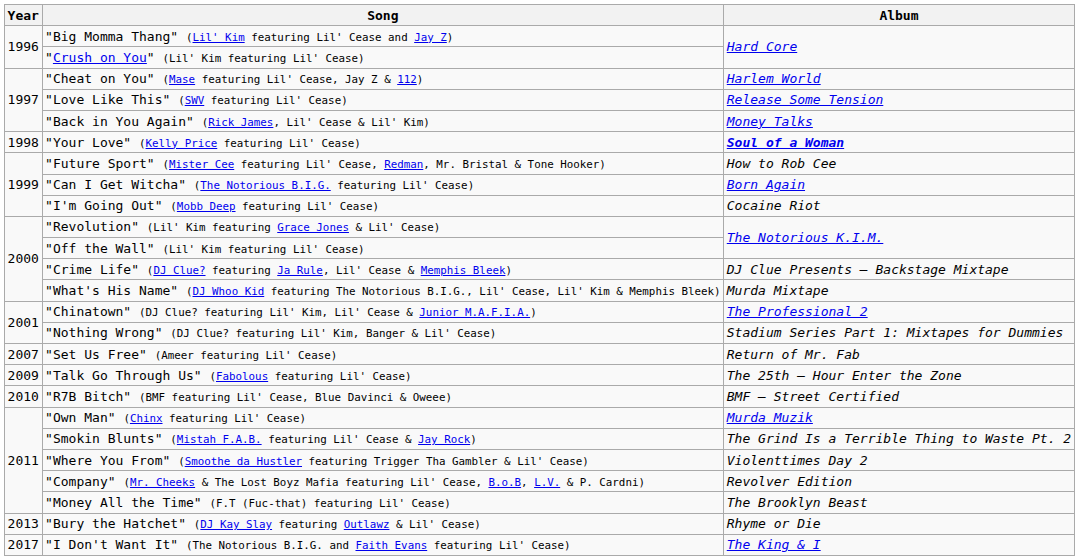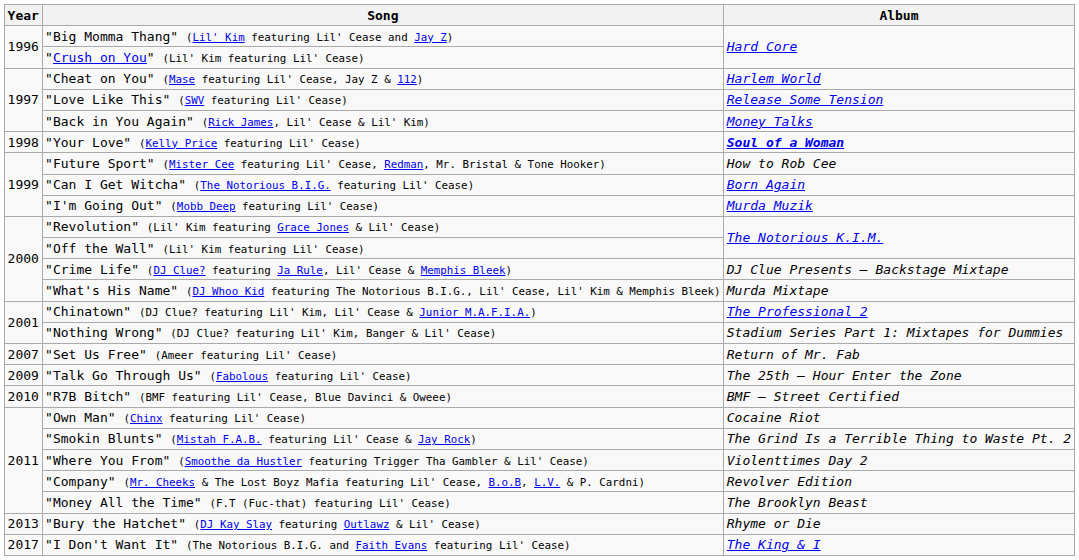"I'm Going Out" (Mobb Deep featuring Lil' Cease) | Album: Cocaine Riot -> Murda Muzik
"Own Man" (Chinx featuring Lil' Cease) | Album: Murda Muzik -> Cocaine Riot
